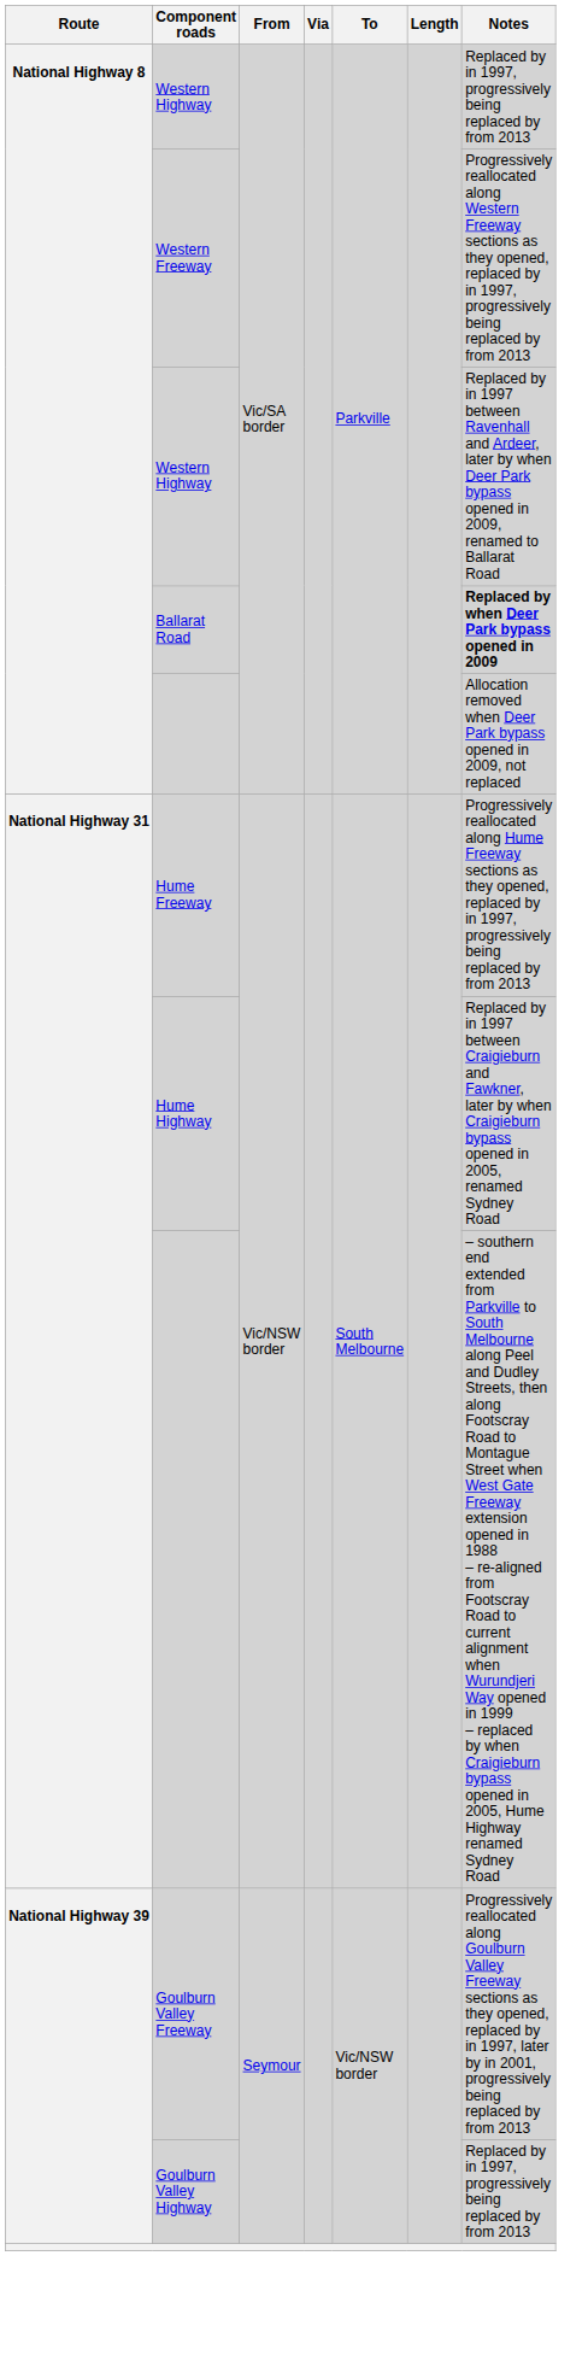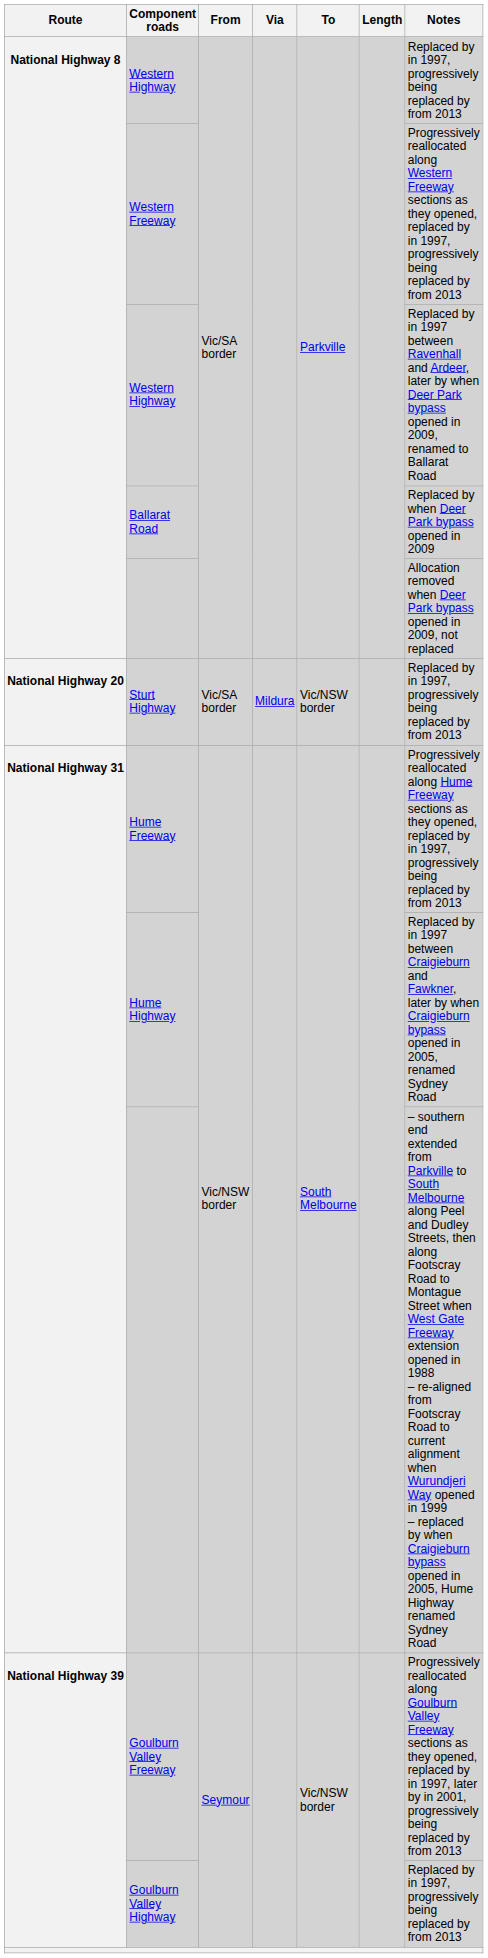Ballarat Road | Notes: bold -> normal
+ row: National Highway 20 | Sturt Highway | Vic/SA border | Mildura | Vic/NSW border | Replaced by in 1997, progressively being replaced by from 2013
